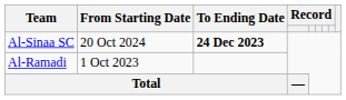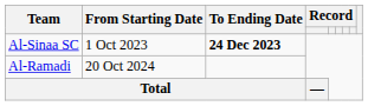Al-Sinaa SC | From Starting Date: 20 Oct 2024 -> 1 Oct 2023
Al-Ramadi | From Starting Date: 1 Oct 2023 -> 20 Oct 2024
